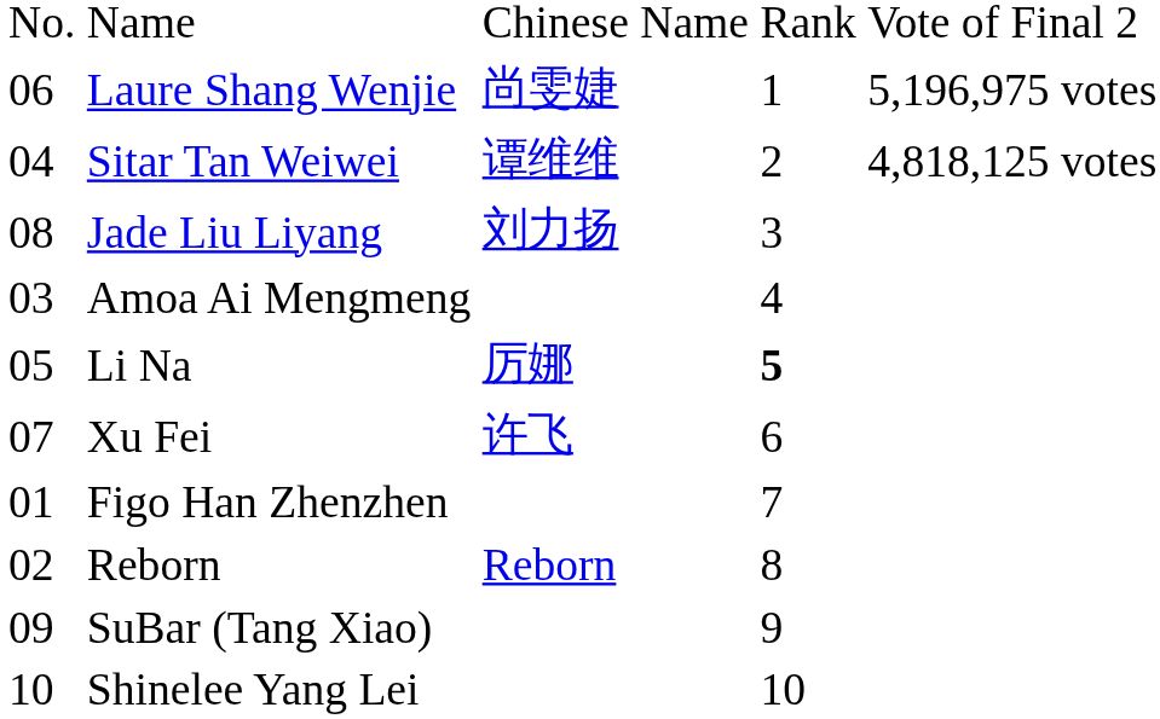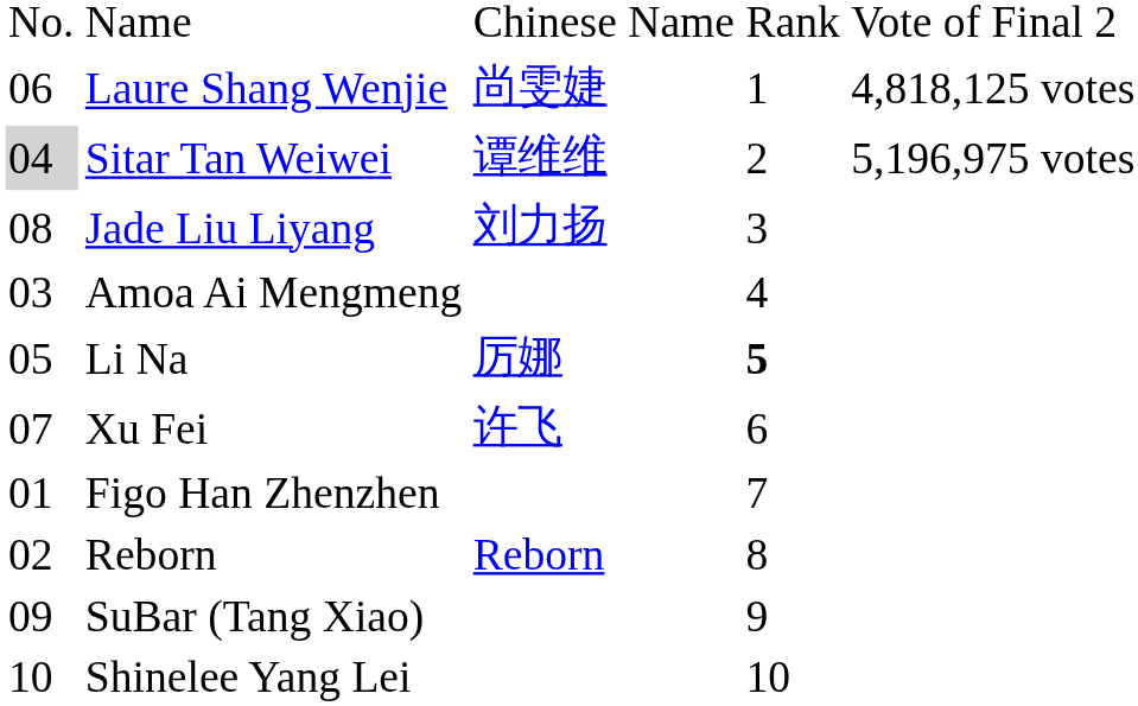Laure Shang Wenjie | column 5: 5,196,975 votes -> 4,818,125 votes
Sitar Tan Weiwei | column 1: no background -> lightgrey background
Sitar Tan Weiwei | column 5: 4,818,125 votes -> 5,196,975 votes
